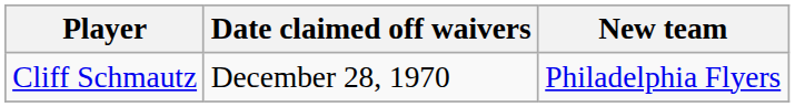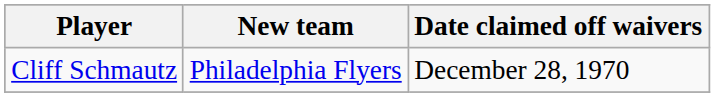columns swapped: New team <-> Date claimed off waivers
